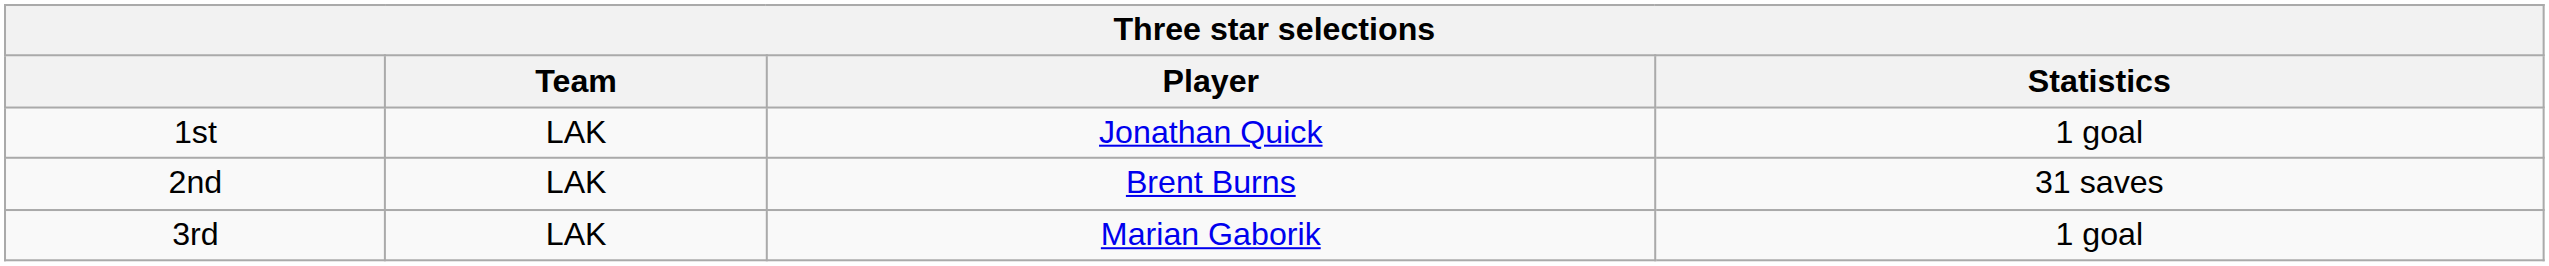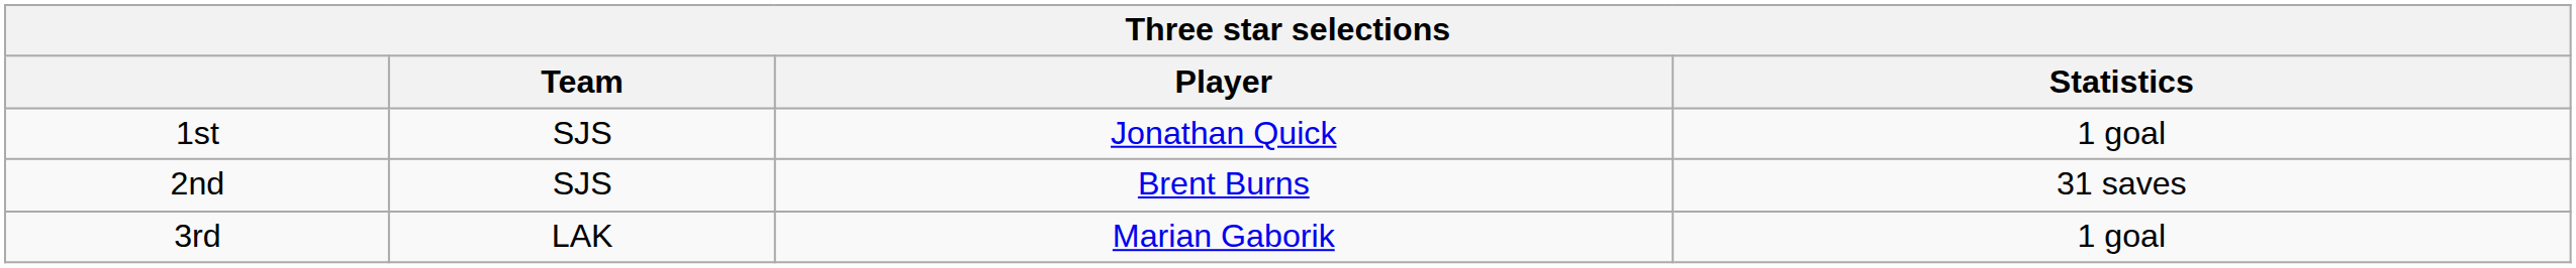1st | Team: LAK -> SJS
2nd | Team: LAK -> SJS
